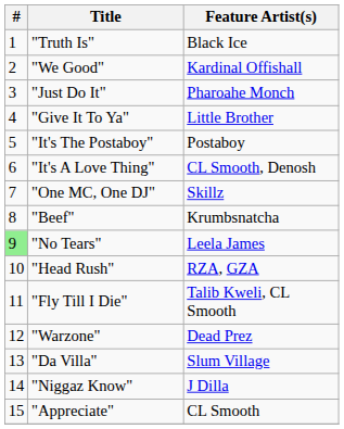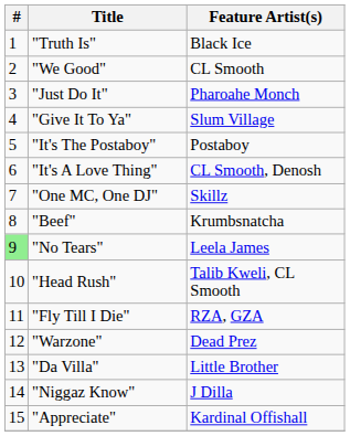"We Good" | Feature Artist(s): Kardinal Offishall -> CL Smooth
"Give It To Ya" | Feature Artist(s): Little Brother -> Slum Village
"Head Rush" | Feature Artist(s): RZA, GZA -> Talib Kweli, CL Smooth
"Fly Till I Die" | Feature Artist(s): Talib Kweli, CL Smooth -> RZA, GZA
"Da Villa" | Feature Artist(s): Slum Village -> Little Brother
"Appreciate" | Feature Artist(s): CL Smooth -> Kardinal Offishall
